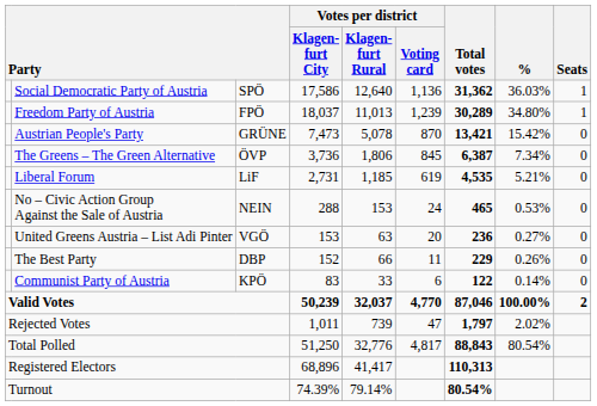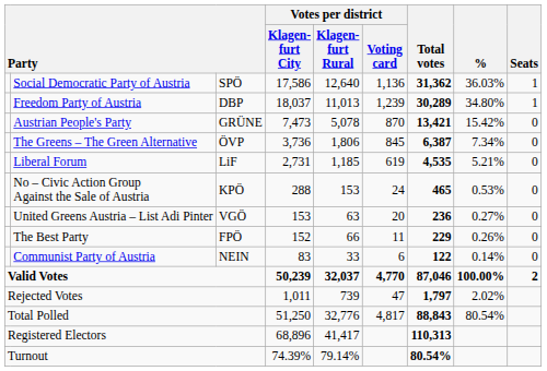Freedom Party of Austria | column 3: FPÖ -> DBP
No – Civic Action Group Against the Sale of Austria | column 3: NEIN -> KPÖ
The Best Party | column 3: DBP -> FPÖ
Communist Party of Austria | column 3: KPÖ -> NEIN
